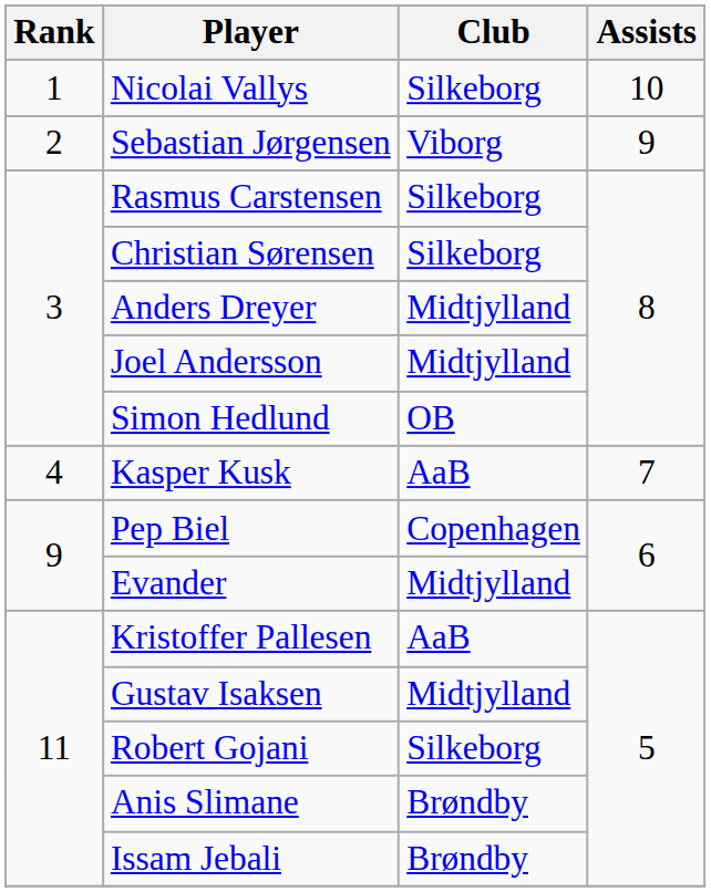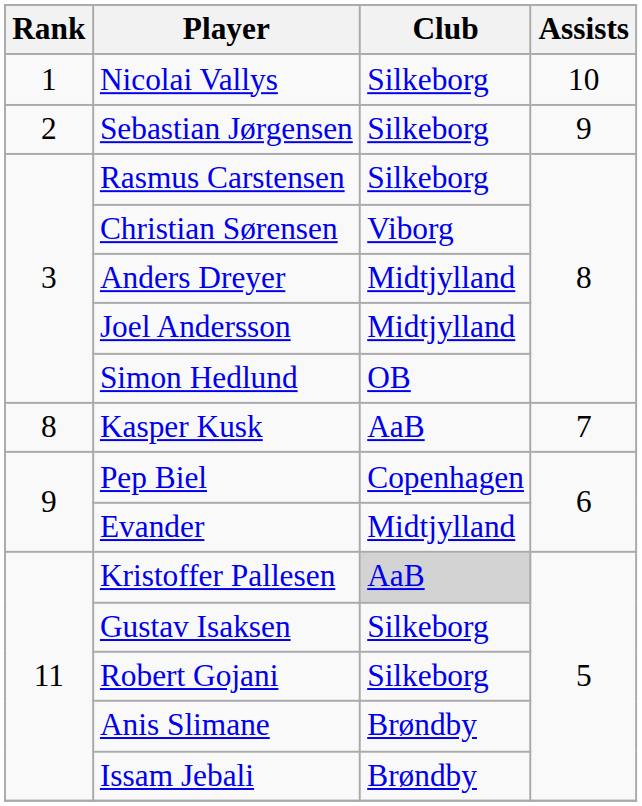Sebastian Jørgensen | Club: Viborg -> Silkeborg
Christian Sørensen | Club: Silkeborg -> Viborg
Kasper Kusk | Rank: 4 -> 8
Kristoffer Pallesen | Club: no background -> lightgrey background
Gustav Isaksen | Club: Midtjylland -> Silkeborg
